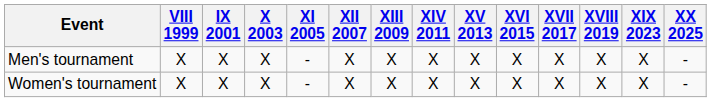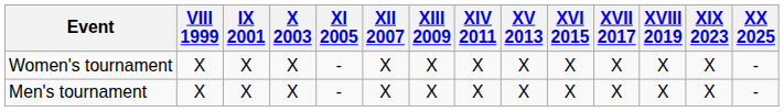rows swapped: Men's tournament <-> Women's tournament
